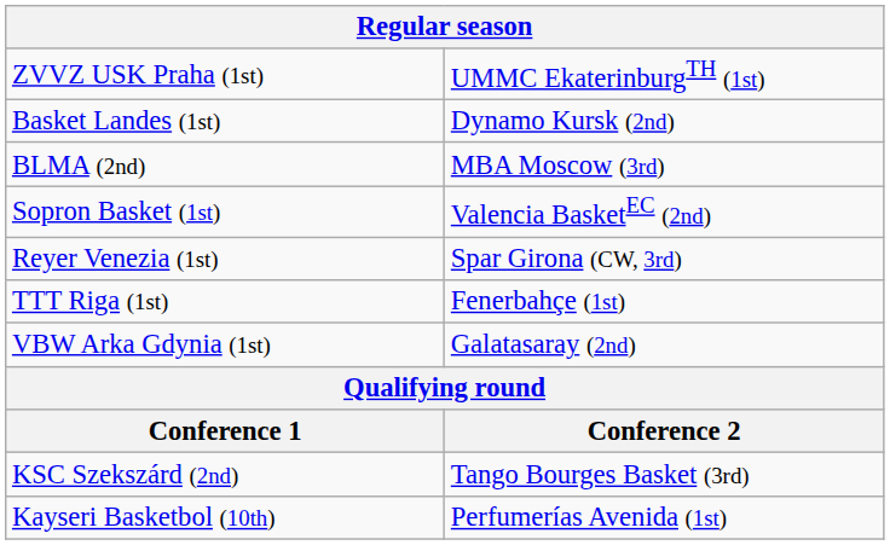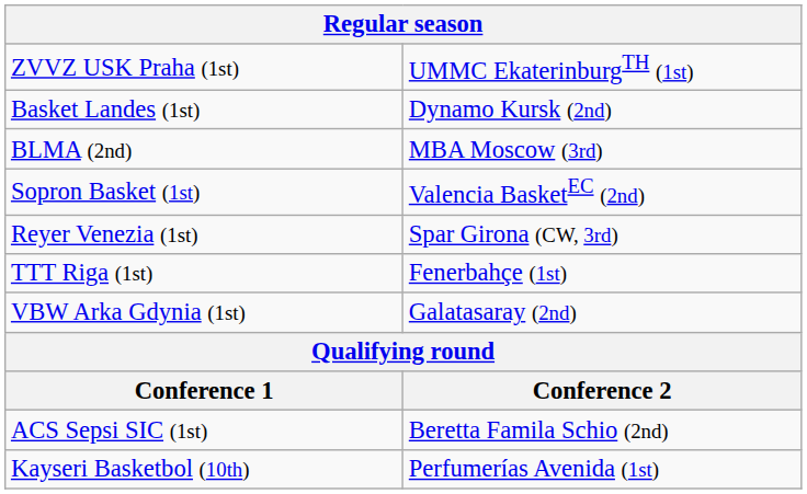- row: KSC Szekszárd (2nd) | Tango Bourges Basket (3rd)
+ row: ACS Sepsi SIC (1st) | Beretta Famila Schio (2nd)
